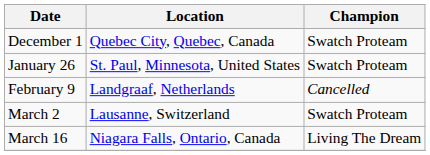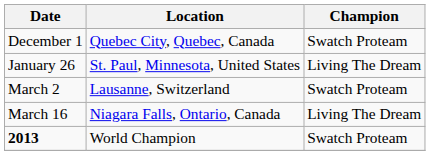January 26 | Champion: Swatch Proteam -> Living The Dream
- row: February 9 | Landgraaf, Netherlands | Cancelled
+ row: 2013 | World Champion | Swatch Proteam
